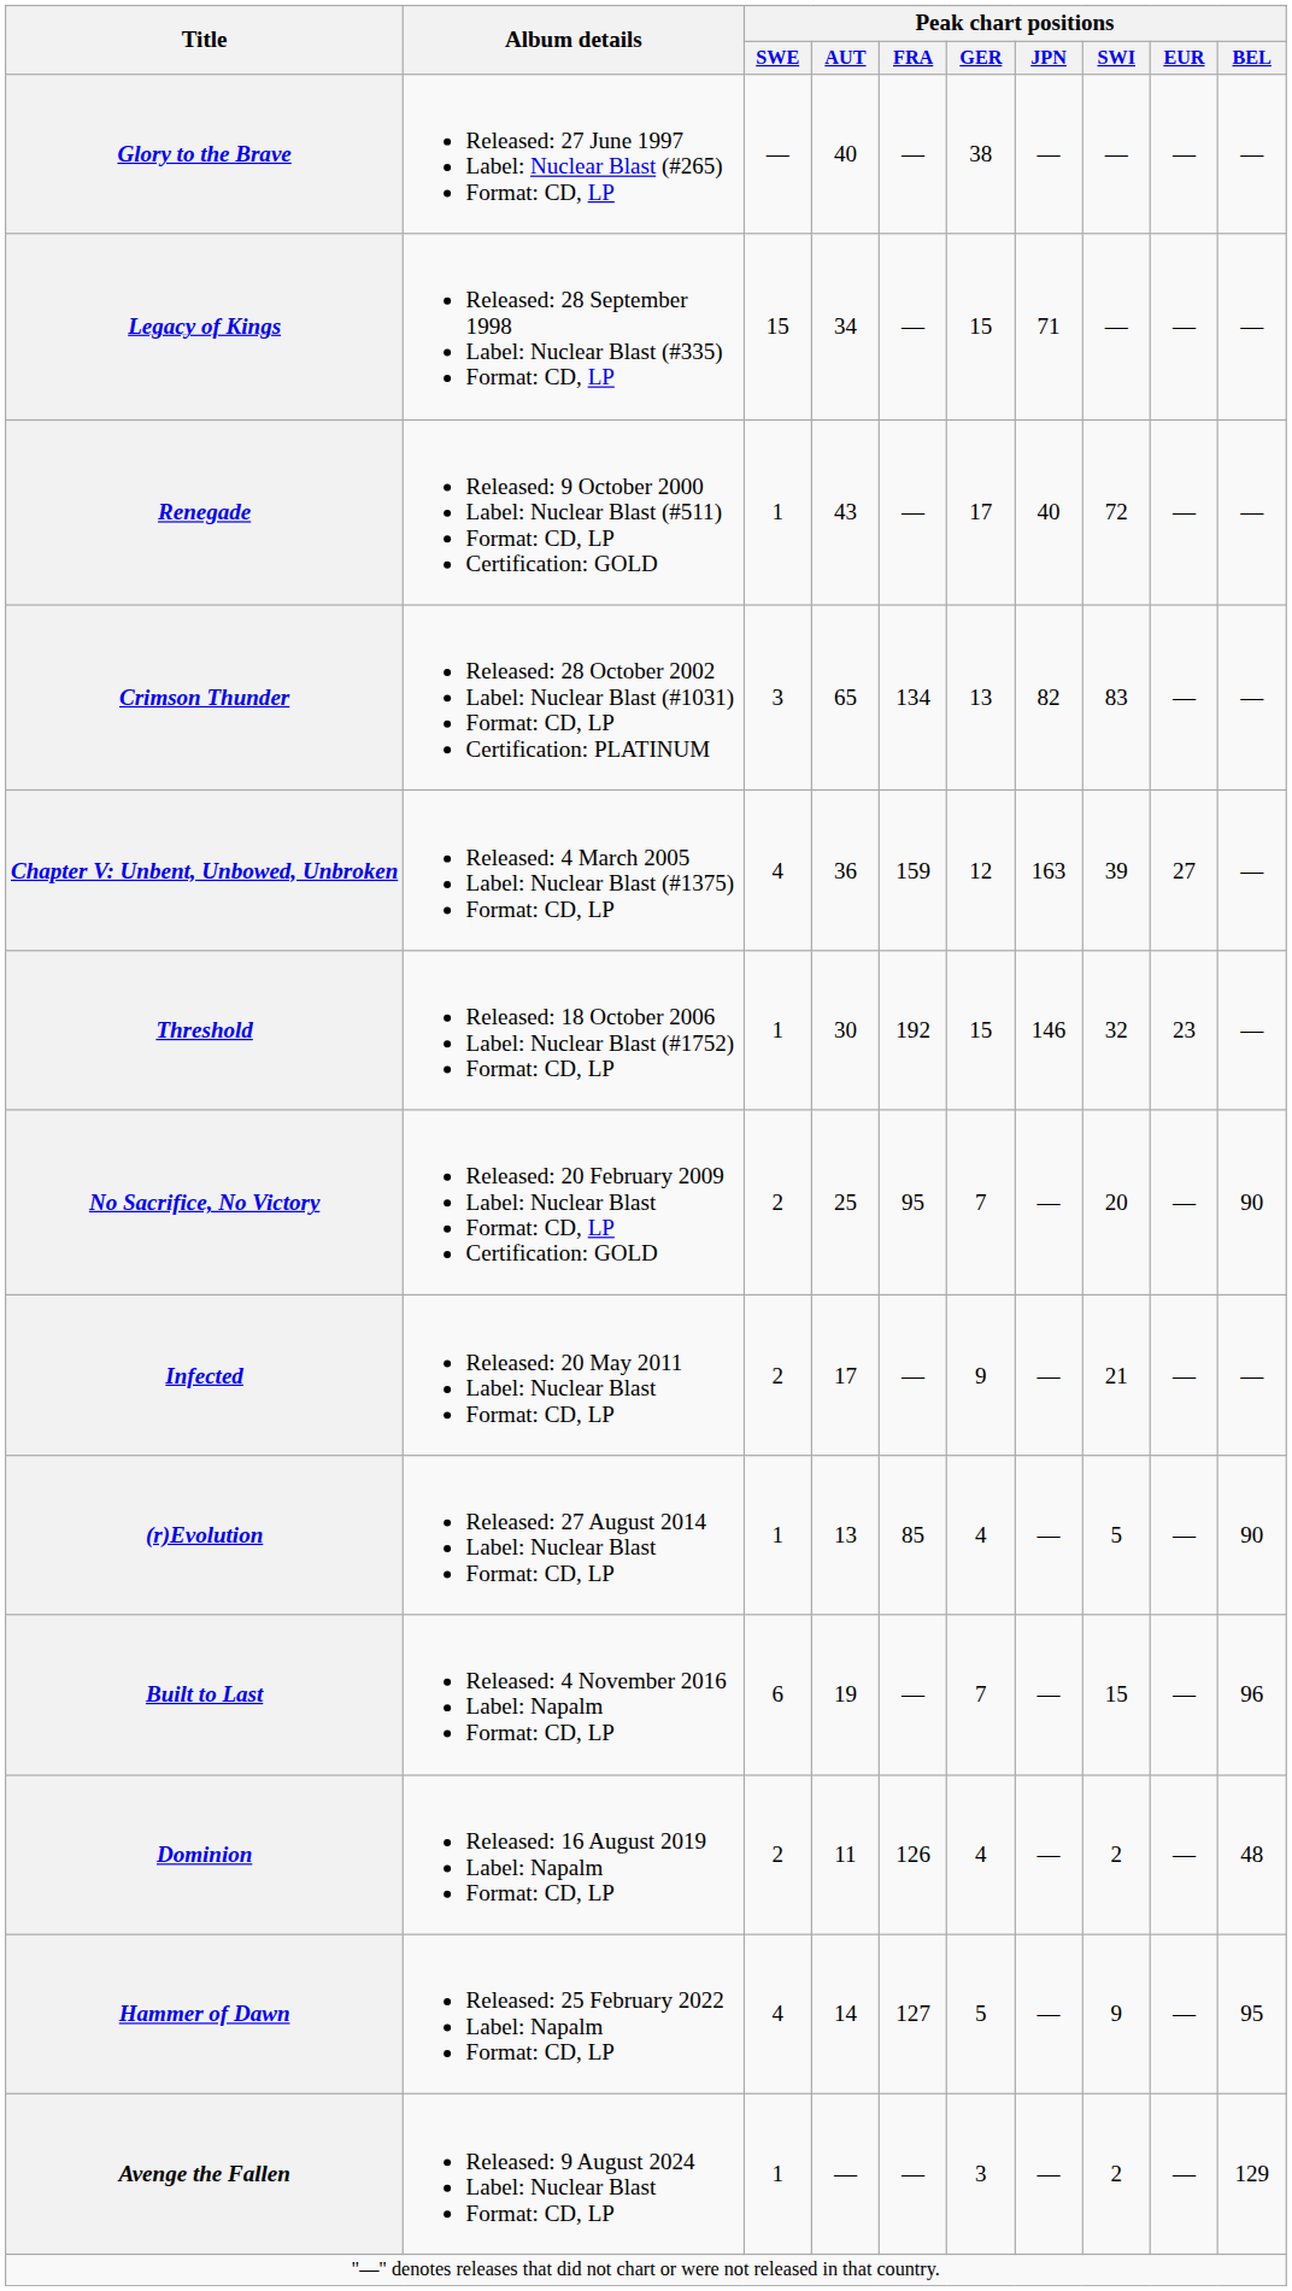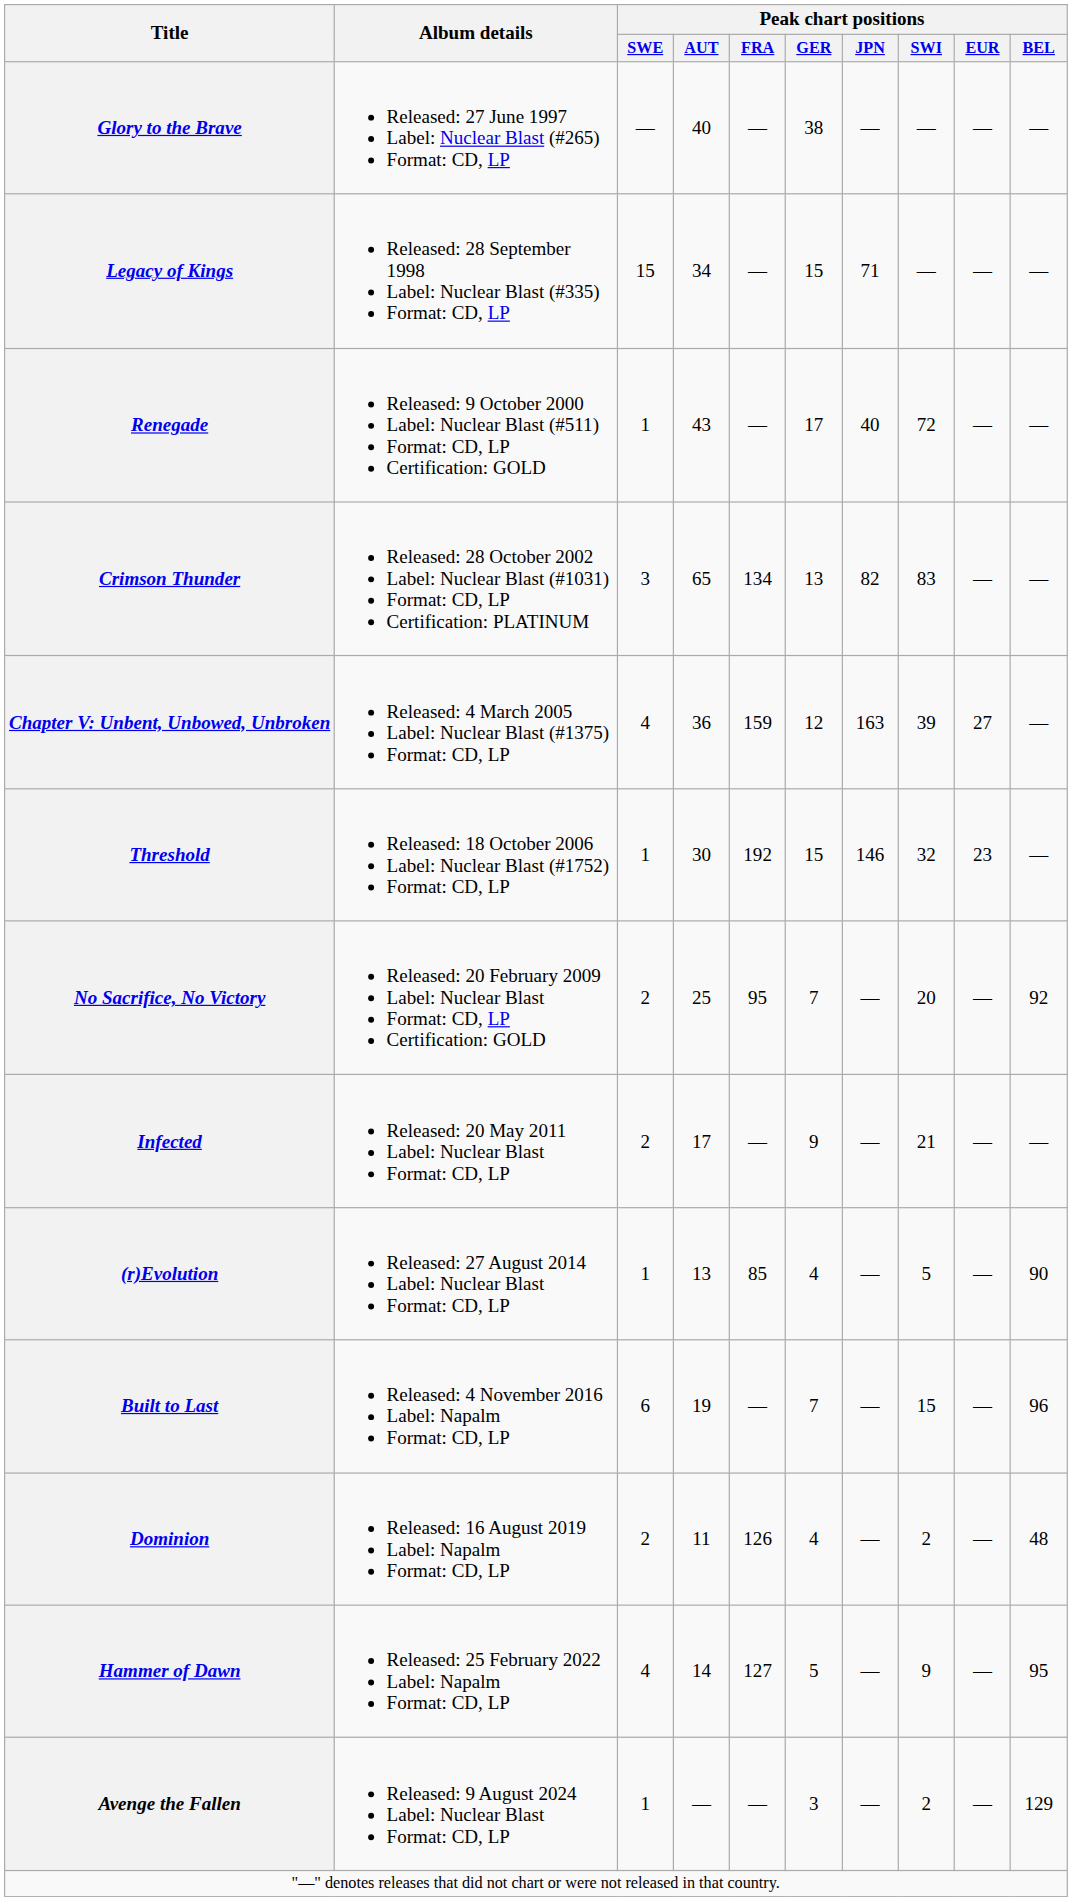No Sacrifice, No Victory | Peak chart positions / BEL: 90 -> 92
